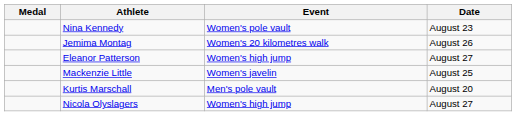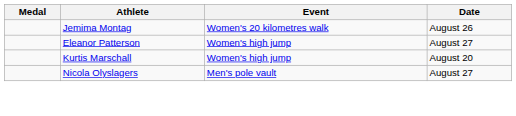- row: Nina Kennedy | Women's pole vault | August 23
- row: Mackenzie Little | Women's javelin | August 25
Kurtis Marschall | Event: Men's pole vault -> Women's high jump
Nicola Olyslagers | Event: Women's high jump -> Men's pole vault
